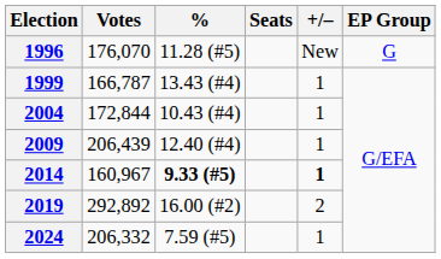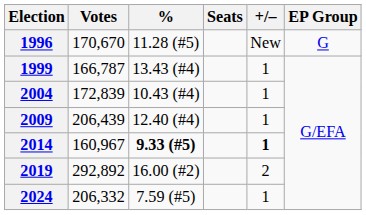1996 | Votes: 176,070 -> 170,670
2004 | Votes: 172,844 -> 172,839
